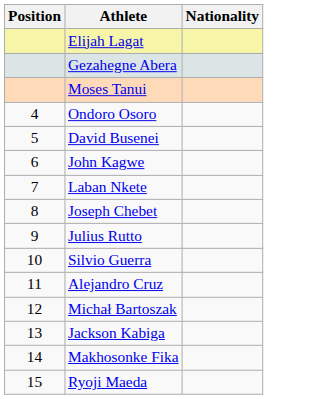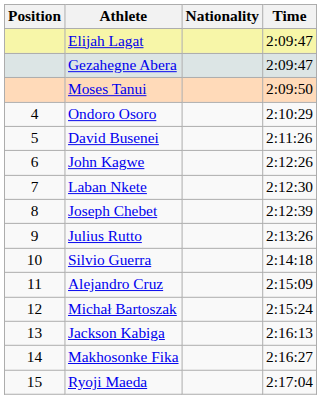+ column: Time | 2:09:47 | 2:09:47 | 2:09:50 | 2:10:29 | 2:11:26 | 2:12:26 | 2:12:30 | 2:12:39 | 2:13:26 | 2:14:18 | 2:15:09 | 2:15:24 | 2:16:13 | 2:16:27 | 2:17:04
